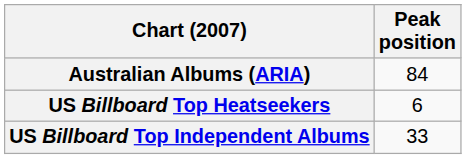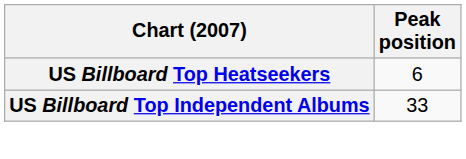- row: Australian Albums (ARIA) | 84
